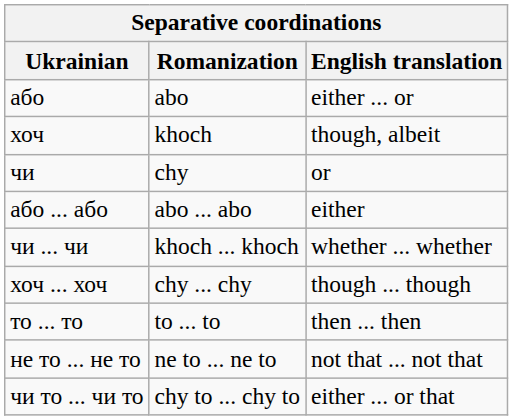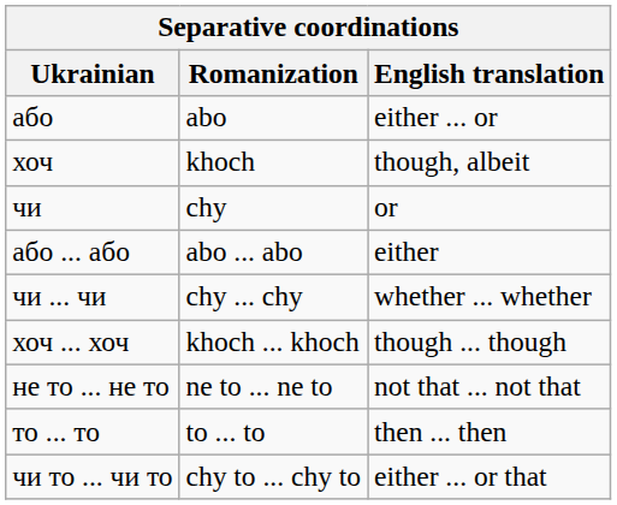чи ... чи | Romanization: khoch ... khoch -> chy ... chy
хоч ... хоч | Romanization: chy ... chy -> khoch ... khoch
rows swapped: то ... то <-> не то ... не то
